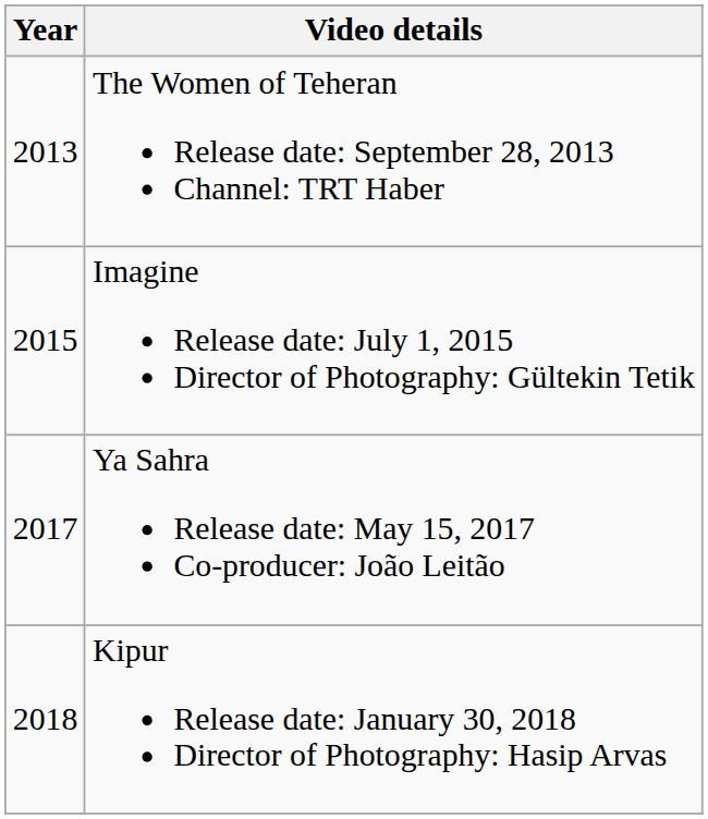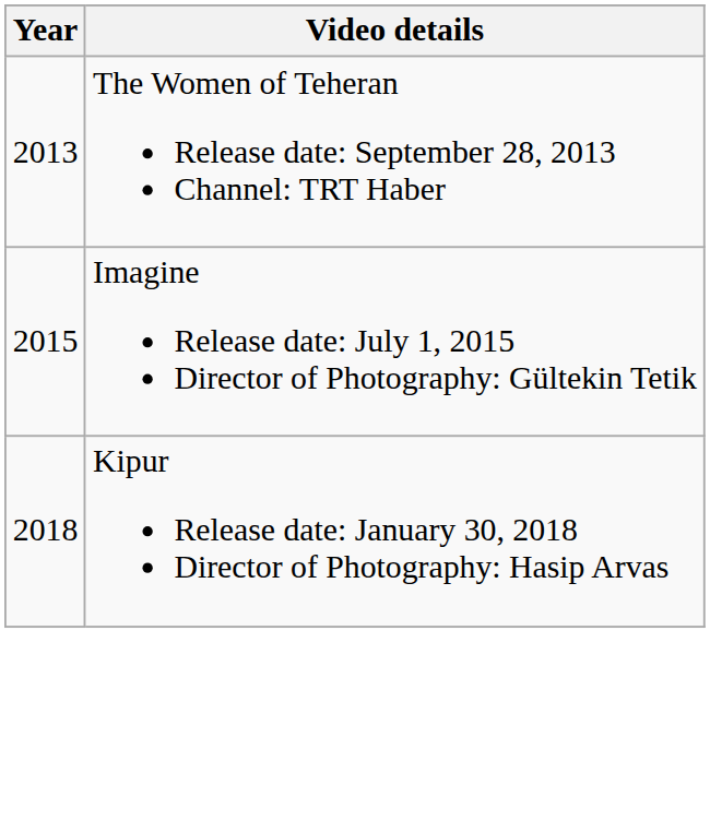- row: 2017 | Ya Sahra Release date: May 15, 2017 Co-producer: João Leitão
